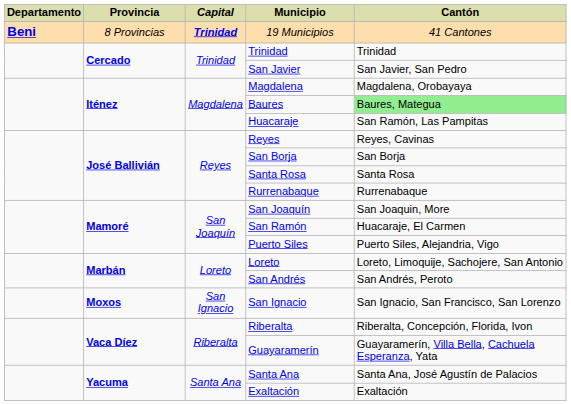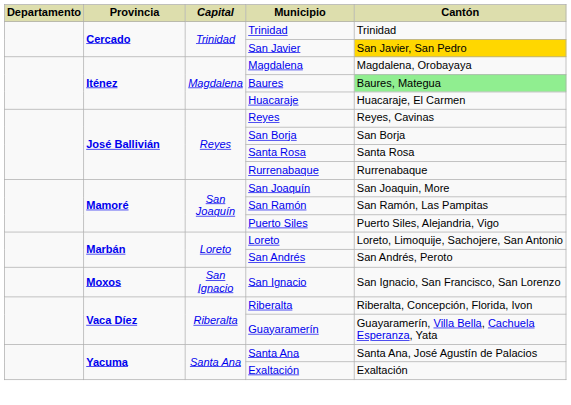- row: Beni | 8 Provincias | Trinidad | 19 Municipios | 41 Cantones
San Javier | Cantón: no background -> gold background
Huacaraje | Cantón: San Ramón, Las Pampitas -> Huacaraje, El Carmen
San Ramón | Cantón: Huacaraje, El Carmen -> San Ramón, Las Pampitas
